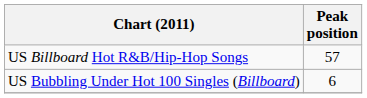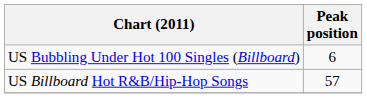rows swapped: US Bubbling Under Hot 100 Singles (Billboard) <-> US Billboard Hot R&B/Hip-Hop Songs
